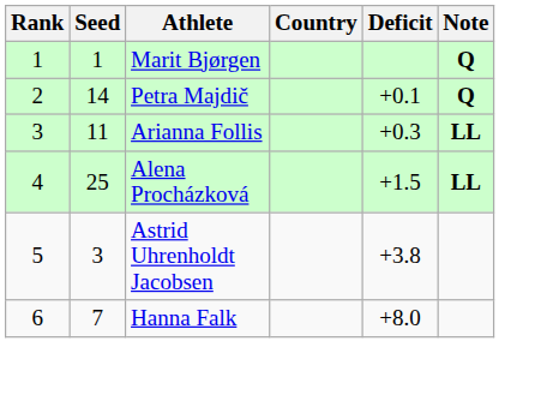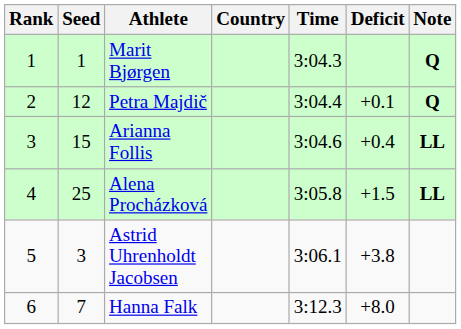+ column: Time | 3:04.3 | 3:04.4 | 3:04.6 | 3:05.8 | 3:06.1 | 3:12.3
Petra Majdič | Seed: 14 -> 12
Arianna Follis | Seed: 11 -> 15
Arianna Follis | Deficit: +0.3 -> +0.4
